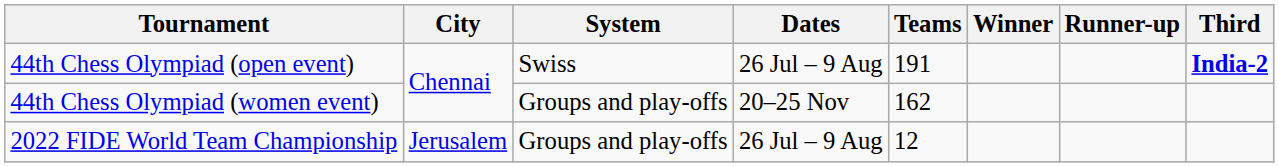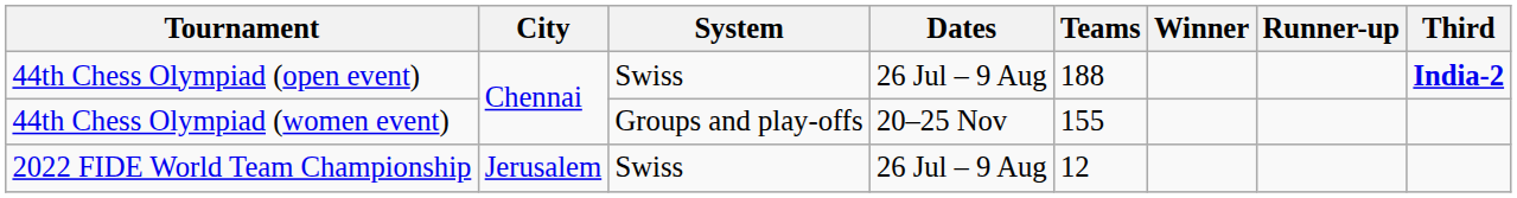44th Chess Olympiad (open event) | Teams: 191 -> 188
44th Chess Olympiad (women event) | Teams: 162 -> 155
2022 FIDE World Team Championship | System: Groups and play-offs -> Swiss
